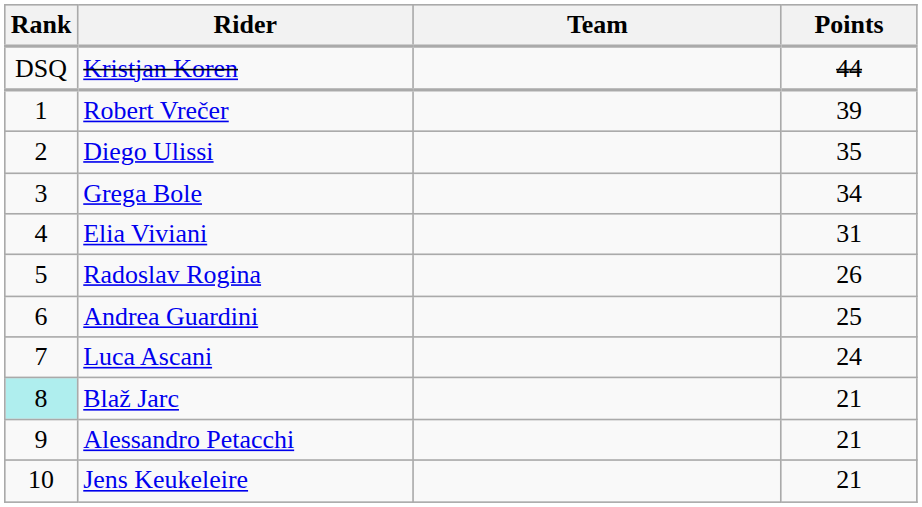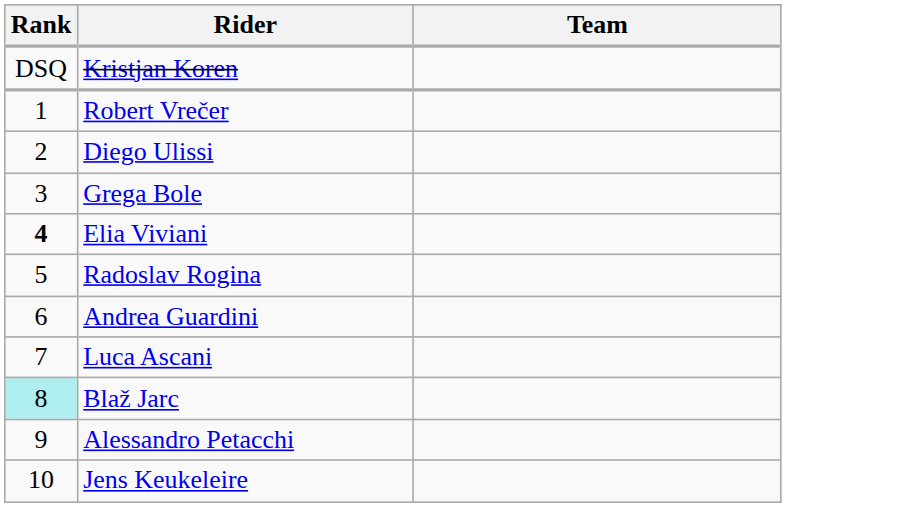- column: Points | 44 | 39 | 35 | 34 | 31 | 26 | 25 | 24 | 21 | 21 | 21
Elia Viviani | Rank: normal -> bold
